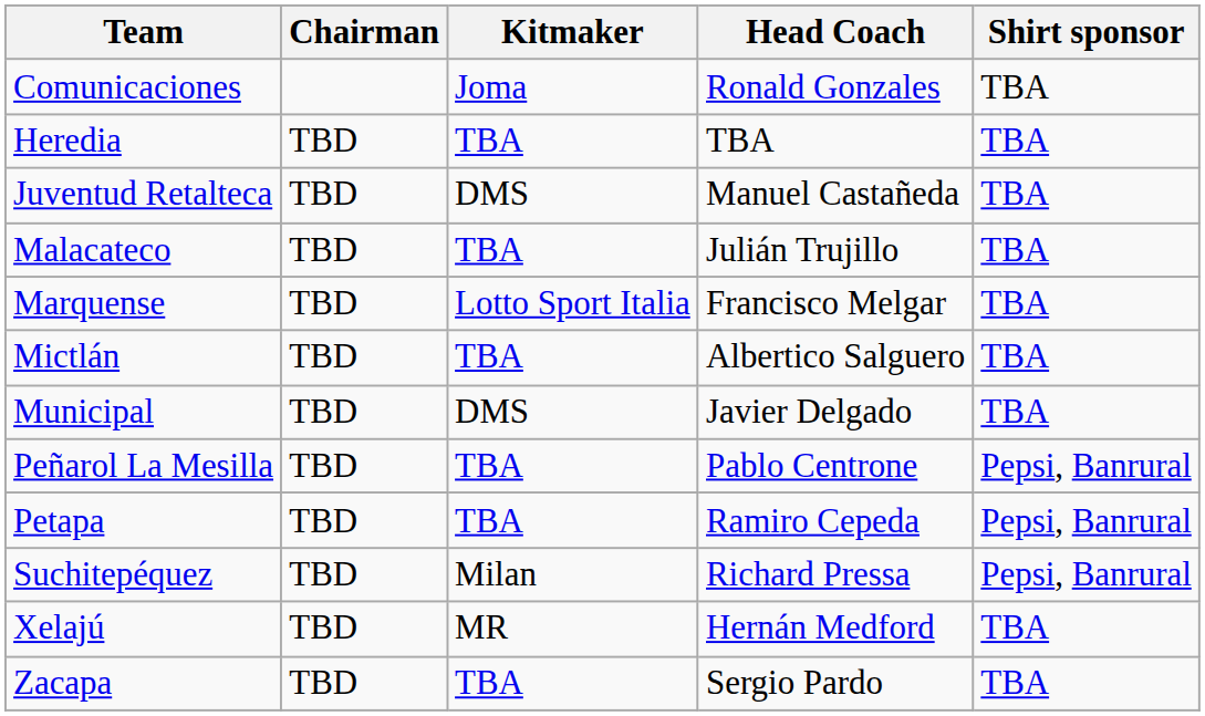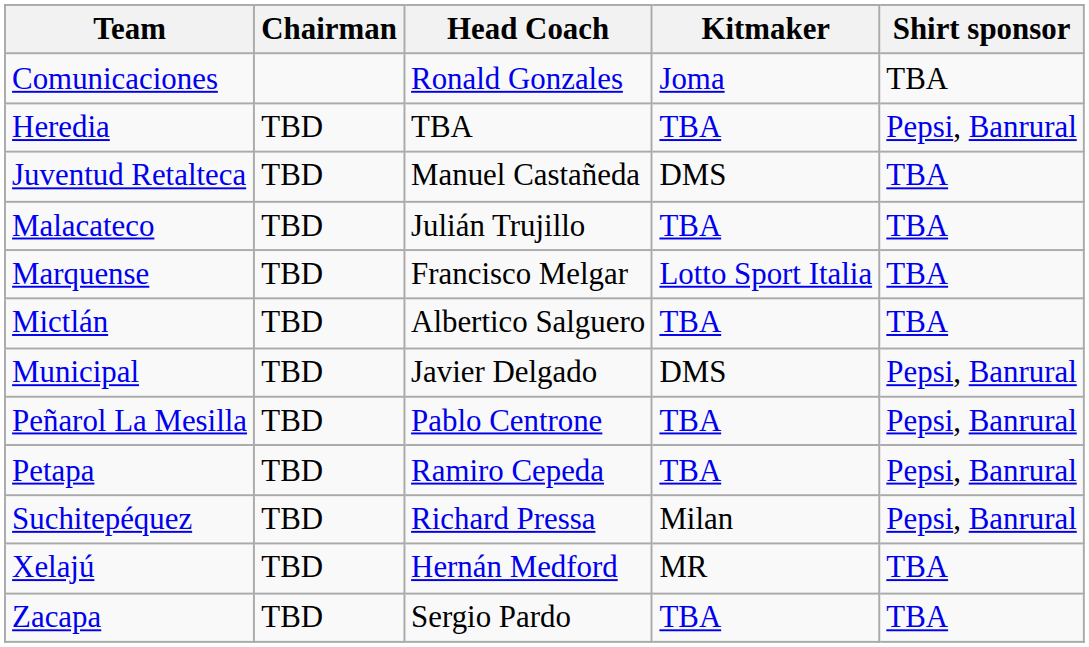columns swapped: Head Coach <-> Kitmaker
Heredia | Shirt sponsor: TBA -> Pepsi, Banrural
Municipal | Shirt sponsor: TBA -> Pepsi, Banrural
